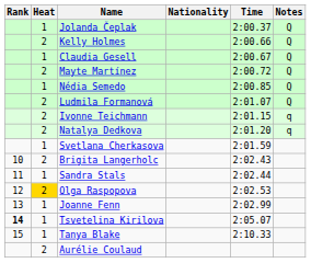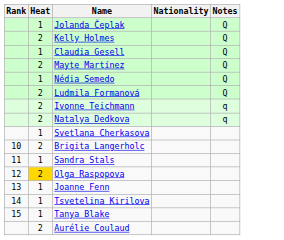- column: Time | 2:00.37 | 2:00.66 | 2:00.67 | 2:00.72 | 2:00.85 | 2:01.07 | 2:01.15 | 2:01.20 | 2:01.59 | 2:02.43 | 2:02.44 | 2:02.53 | 2:02.99 | 2:05.07 | 2:10.33
Tsvetelina Kirilova | Rank: bold -> normal
